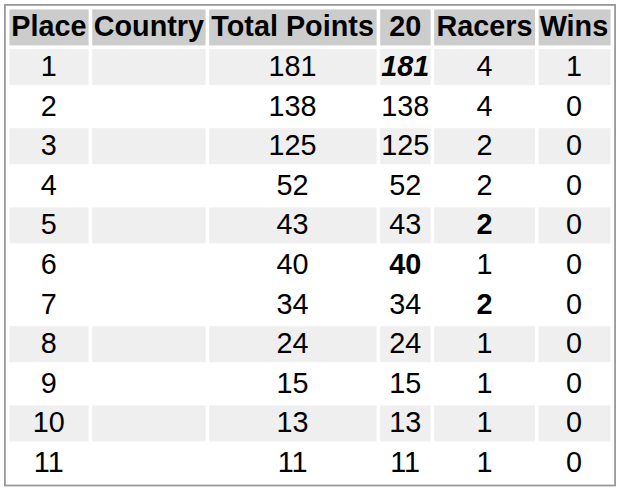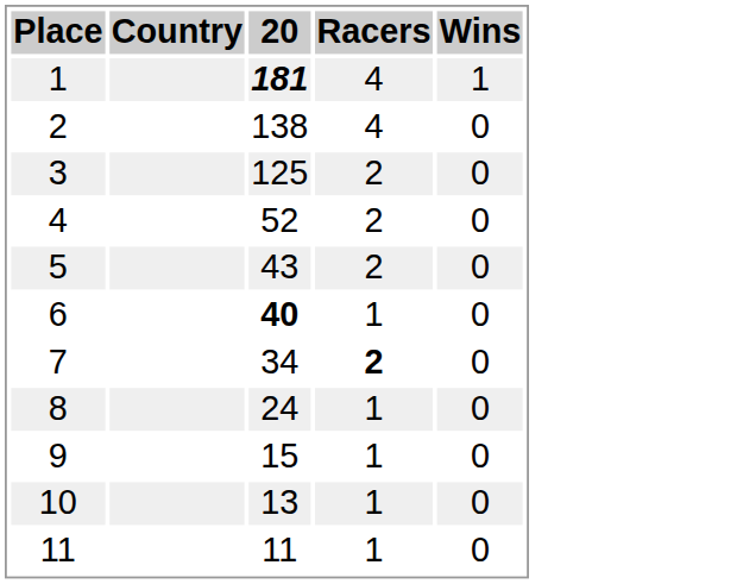- column: Total Points | 181 | 138 | 125 | 52 | 43 | 40 | 34 | 24 | 15 | 13 | 11
5 | Racers: bold -> normal
